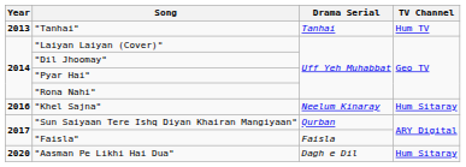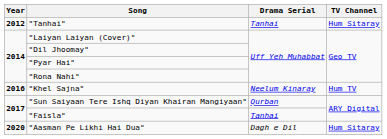"Tanhai" | Year: 2013 -> 2012
"Tanhai" | TV Channel: Hum TV -> Hum Sitaray
"Khel Sajna" | TV Channel: Hum Sitaray -> Hum TV
"Faisla" | Drama Serial: Faisla -> Tanhai
